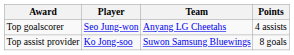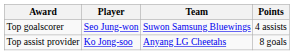Top goalscorer | Team: Anyang LG Cheetahs -> Suwon Samsung Bluewings
Top assist provider | Team: Suwon Samsung Bluewings -> Anyang LG Cheetahs
